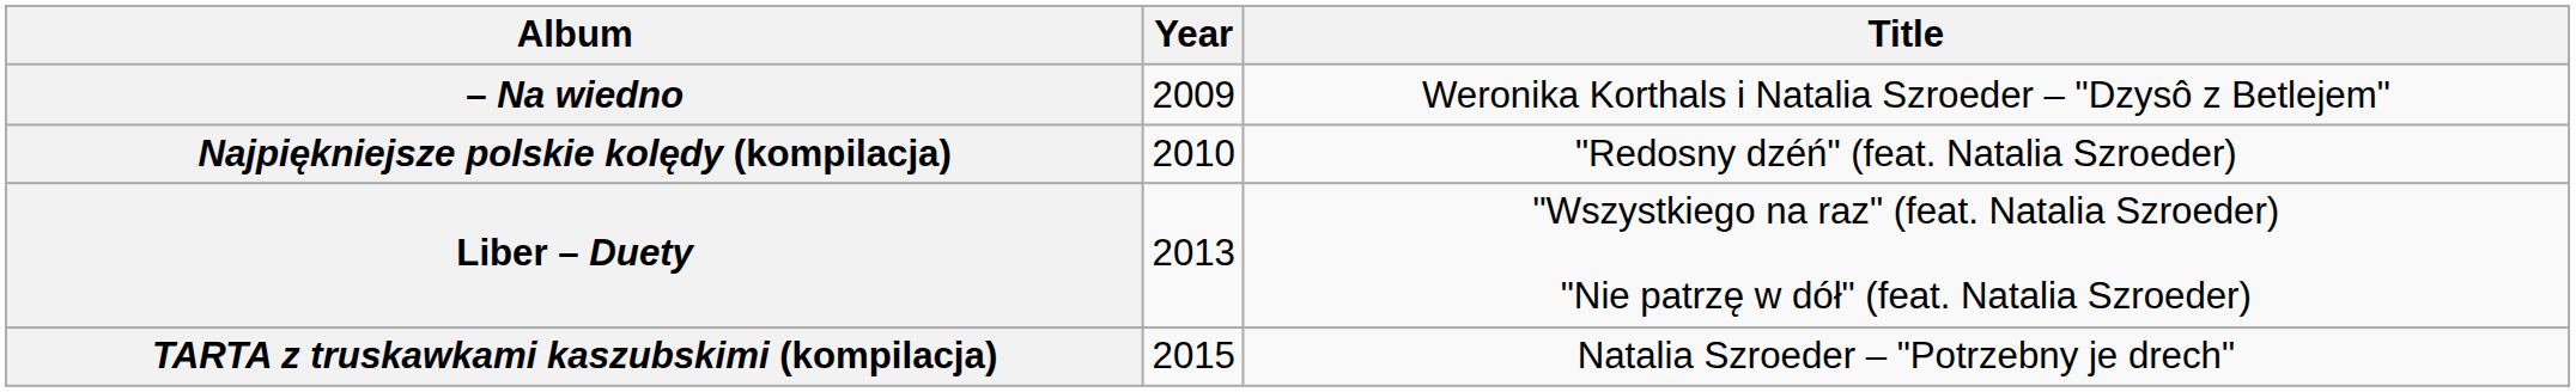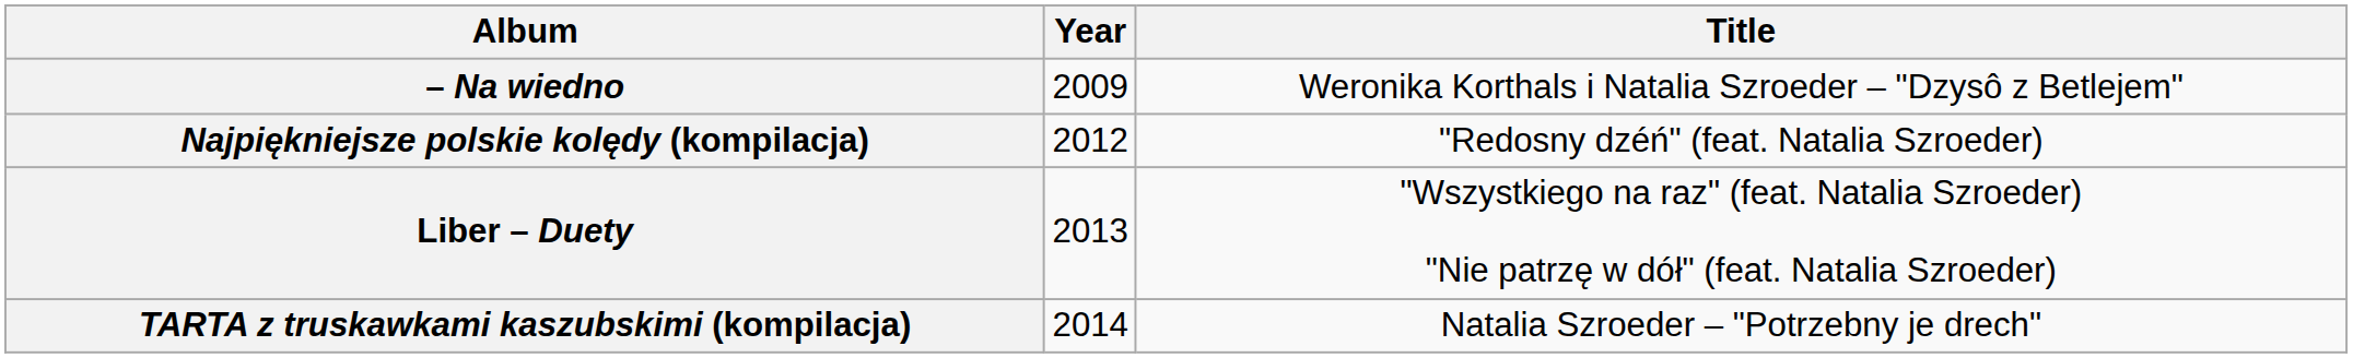Najpiękniejsze polskie kolędy (kompilacja) | Year: 2010 -> 2012
TARTA z truskawkami kaszubskimi (kompilacja) | Year: 2015 -> 2014
